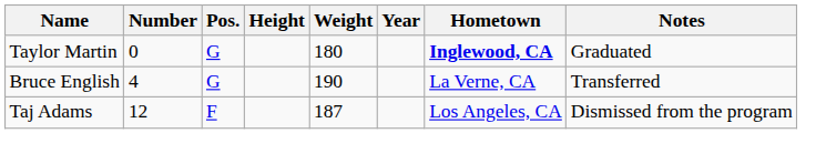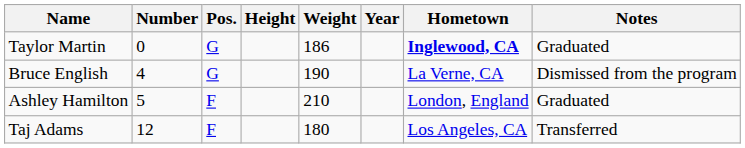Taylor Martin | Weight: 180 -> 186
Bruce English | Notes: Transferred -> Dismissed from the program
+ row: Ashley Hamilton | 5 | F | 210 | London, England | Graduated
Taj Adams | Weight: 187 -> 180
Taj Adams | Notes: Dismissed from the program -> Transferred
